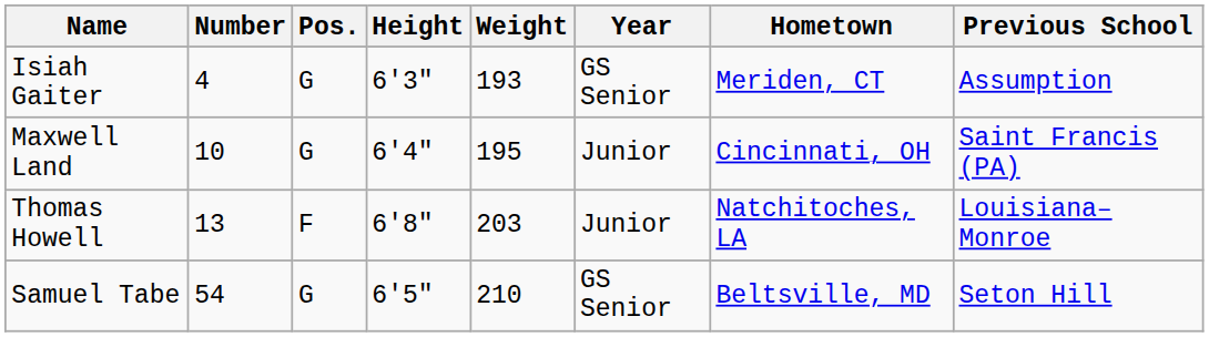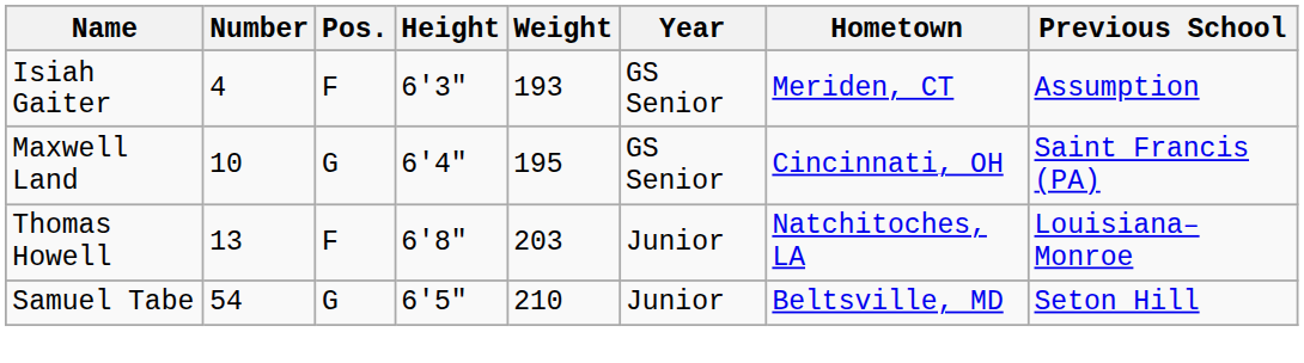Isiah Gaiter | Pos.: G -> F
Maxwell Land | Year: Junior -> GS Senior
Samuel Tabe | Year: GS Senior -> Junior
